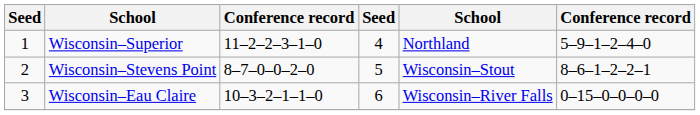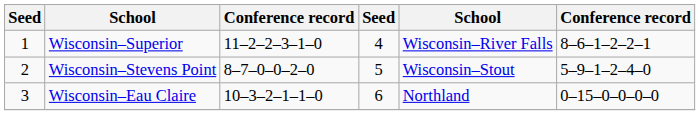Wisconsin–Superior | column 5: Northland -> Wisconsin–River Falls
Wisconsin–Superior | column 6: 5–9–1–2–4–0 -> 8–6–1–2–2–1
Wisconsin–Stevens Point | column 6: 8–6–1–2–2–1 -> 5–9–1–2–4–0
Wisconsin–Eau Claire | column 5: Wisconsin–River Falls -> Northland
